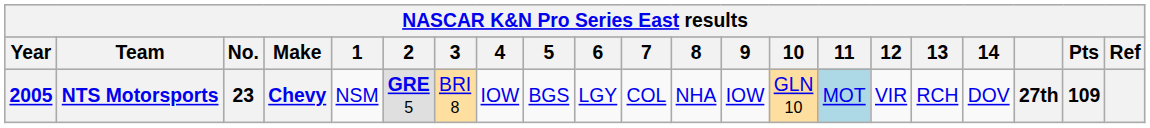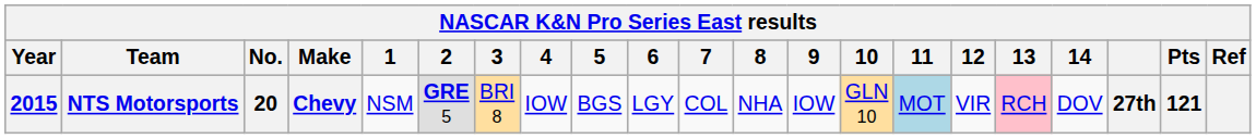NTS Motorsports | Year: 2005 -> 2015
NTS Motorsports | No.: 23 -> 20
NTS Motorsports | 13: no background -> pink background
NTS Motorsports | Pts: 109 -> 121
